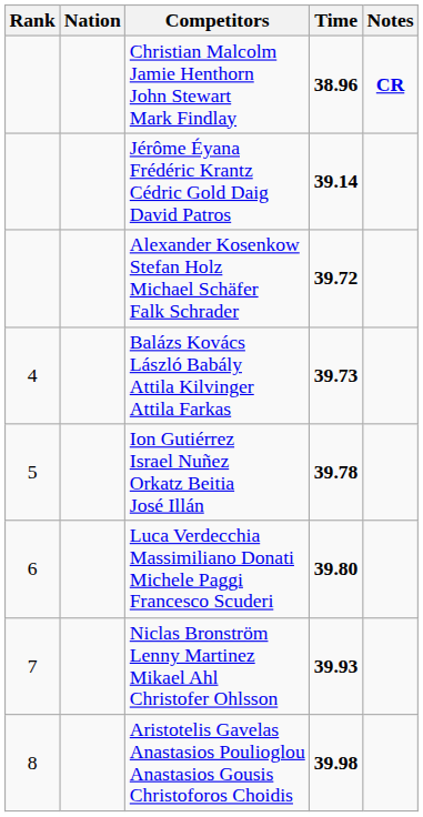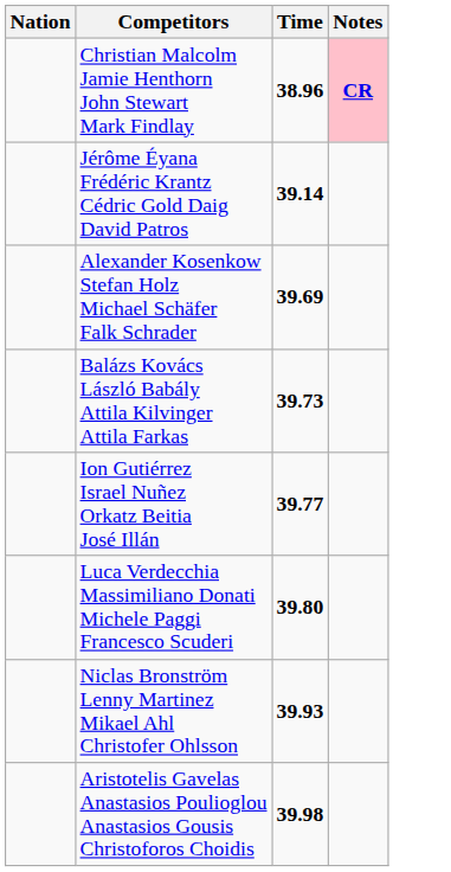- column: Rank | 4 | 5 | 6 | 7 | 8
Christian Malcolm Jamie Henthorn John Stewart Mark Findlay | Notes: no background -> pink background
Alexander Kosenkow Stefan Holz Michael Schäfer Falk Schrader | Time: 39.72 -> 39.69
Ion Gutiérrez Israel Nuñez Orkatz Beitia José Illán | Time: 39.78 -> 39.77
